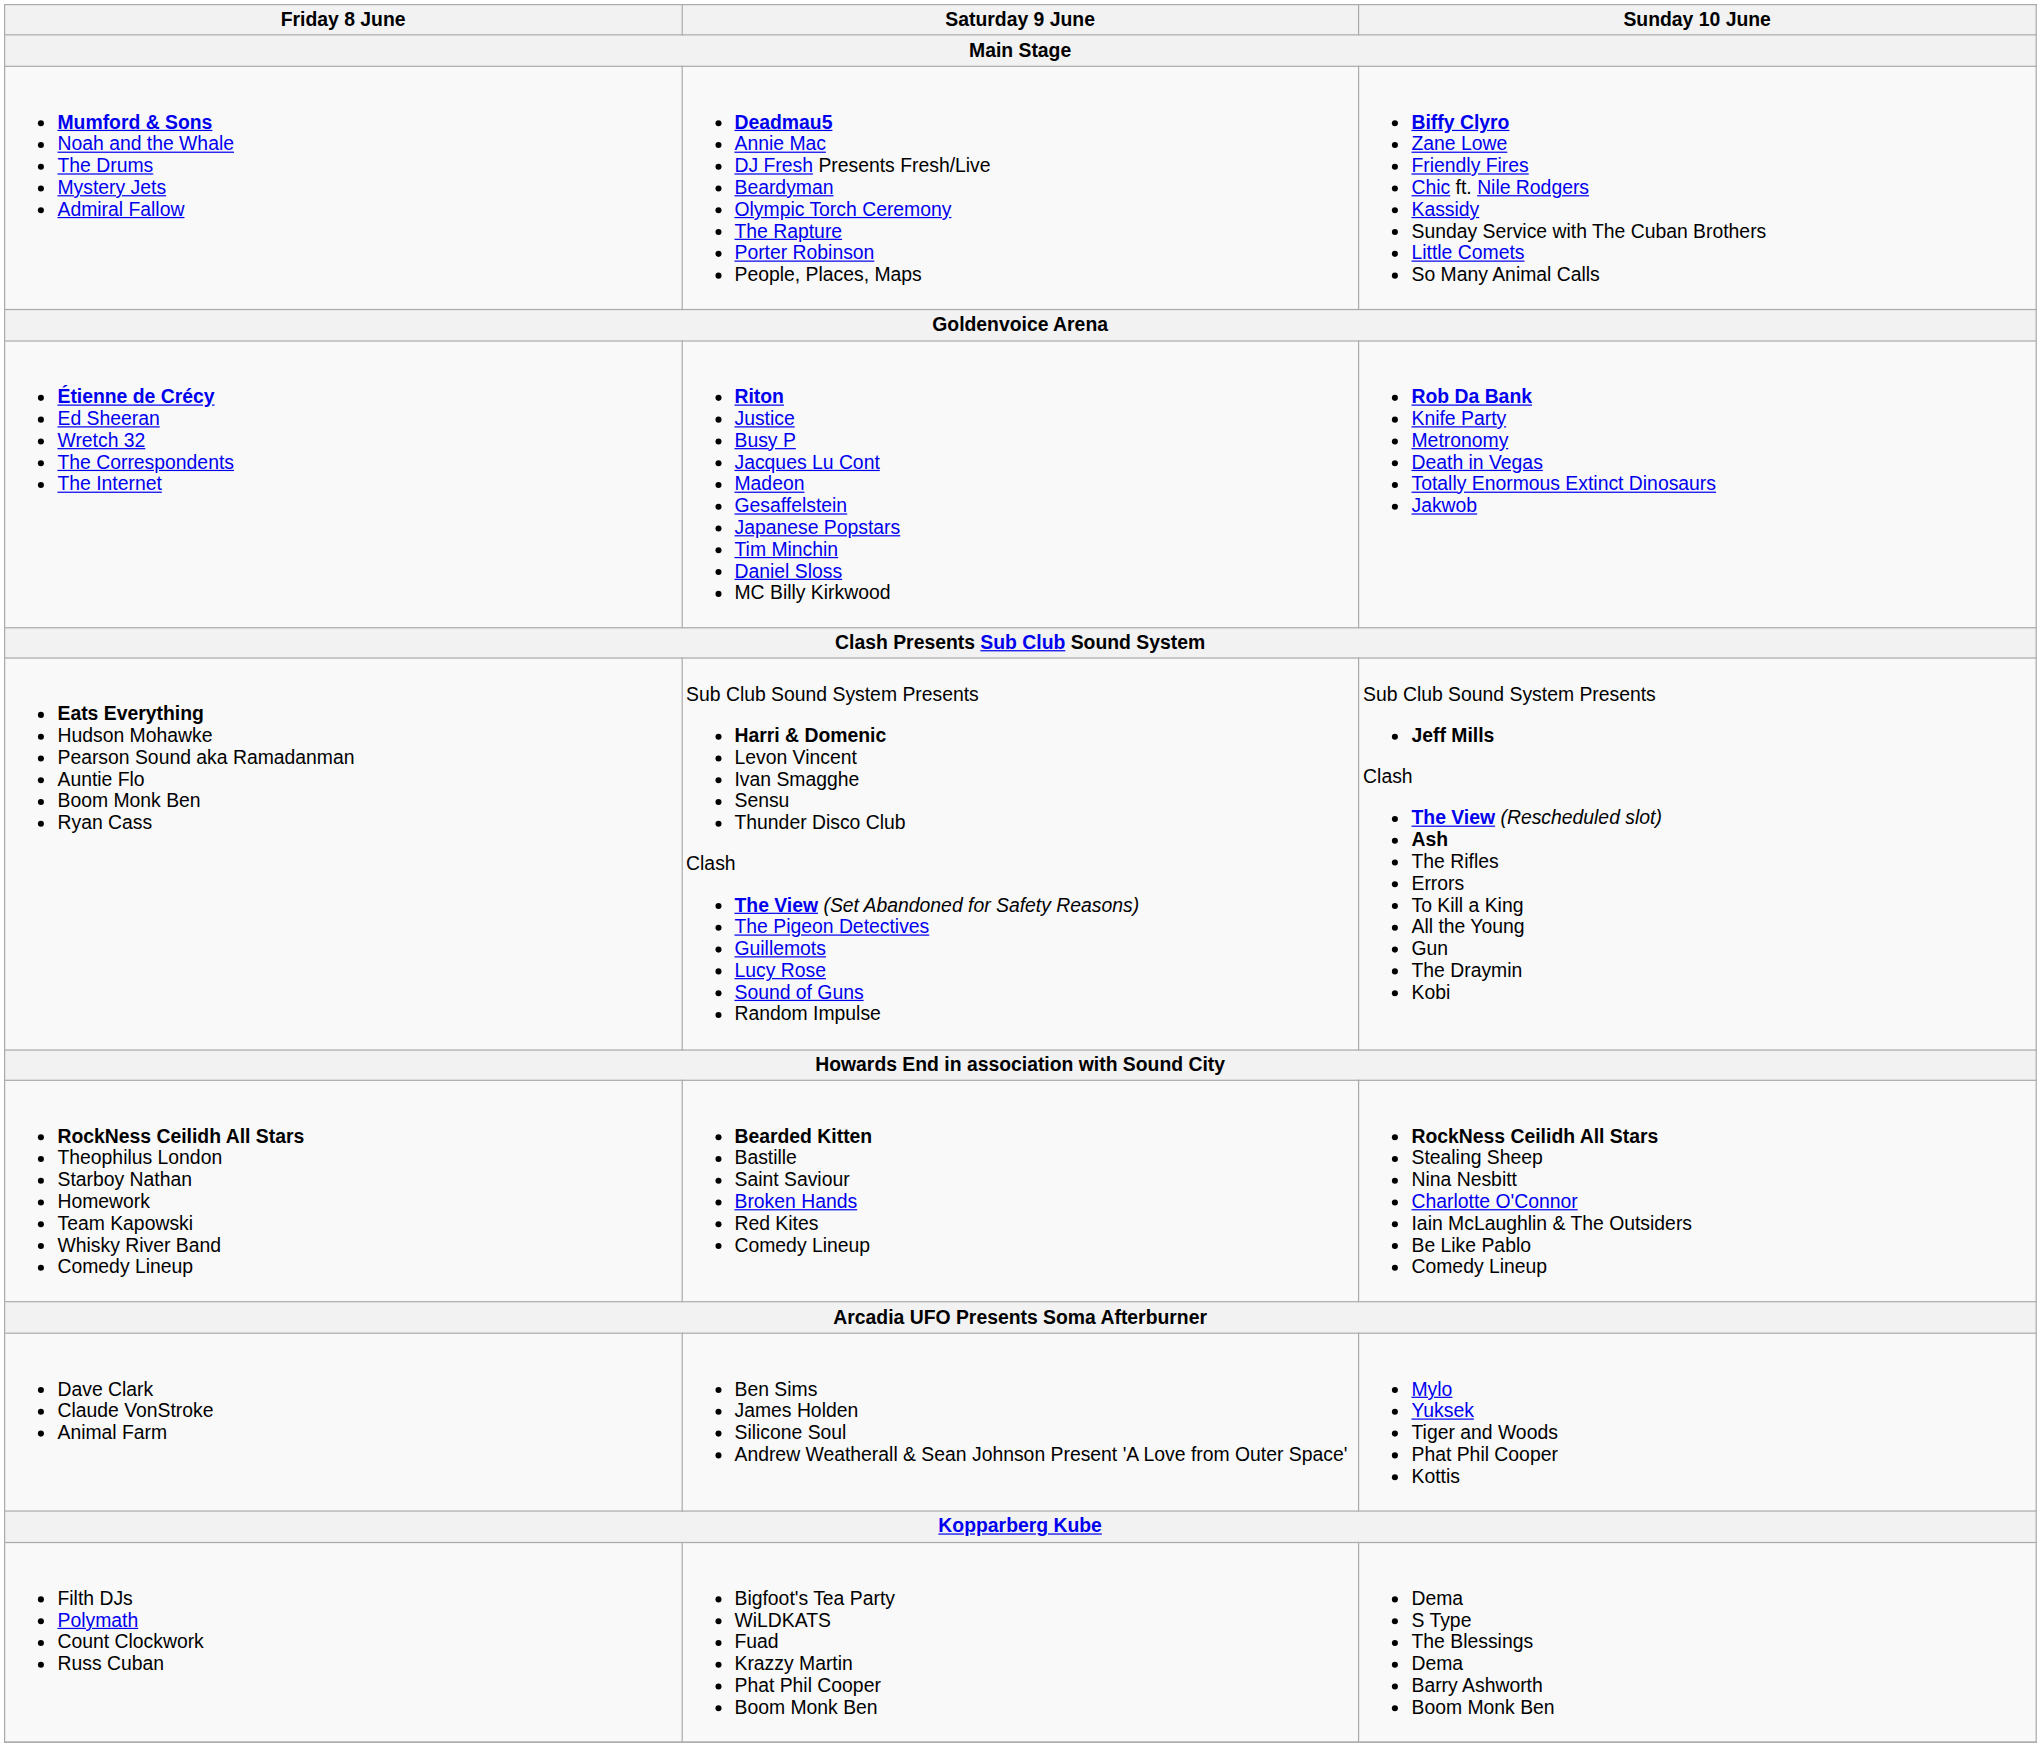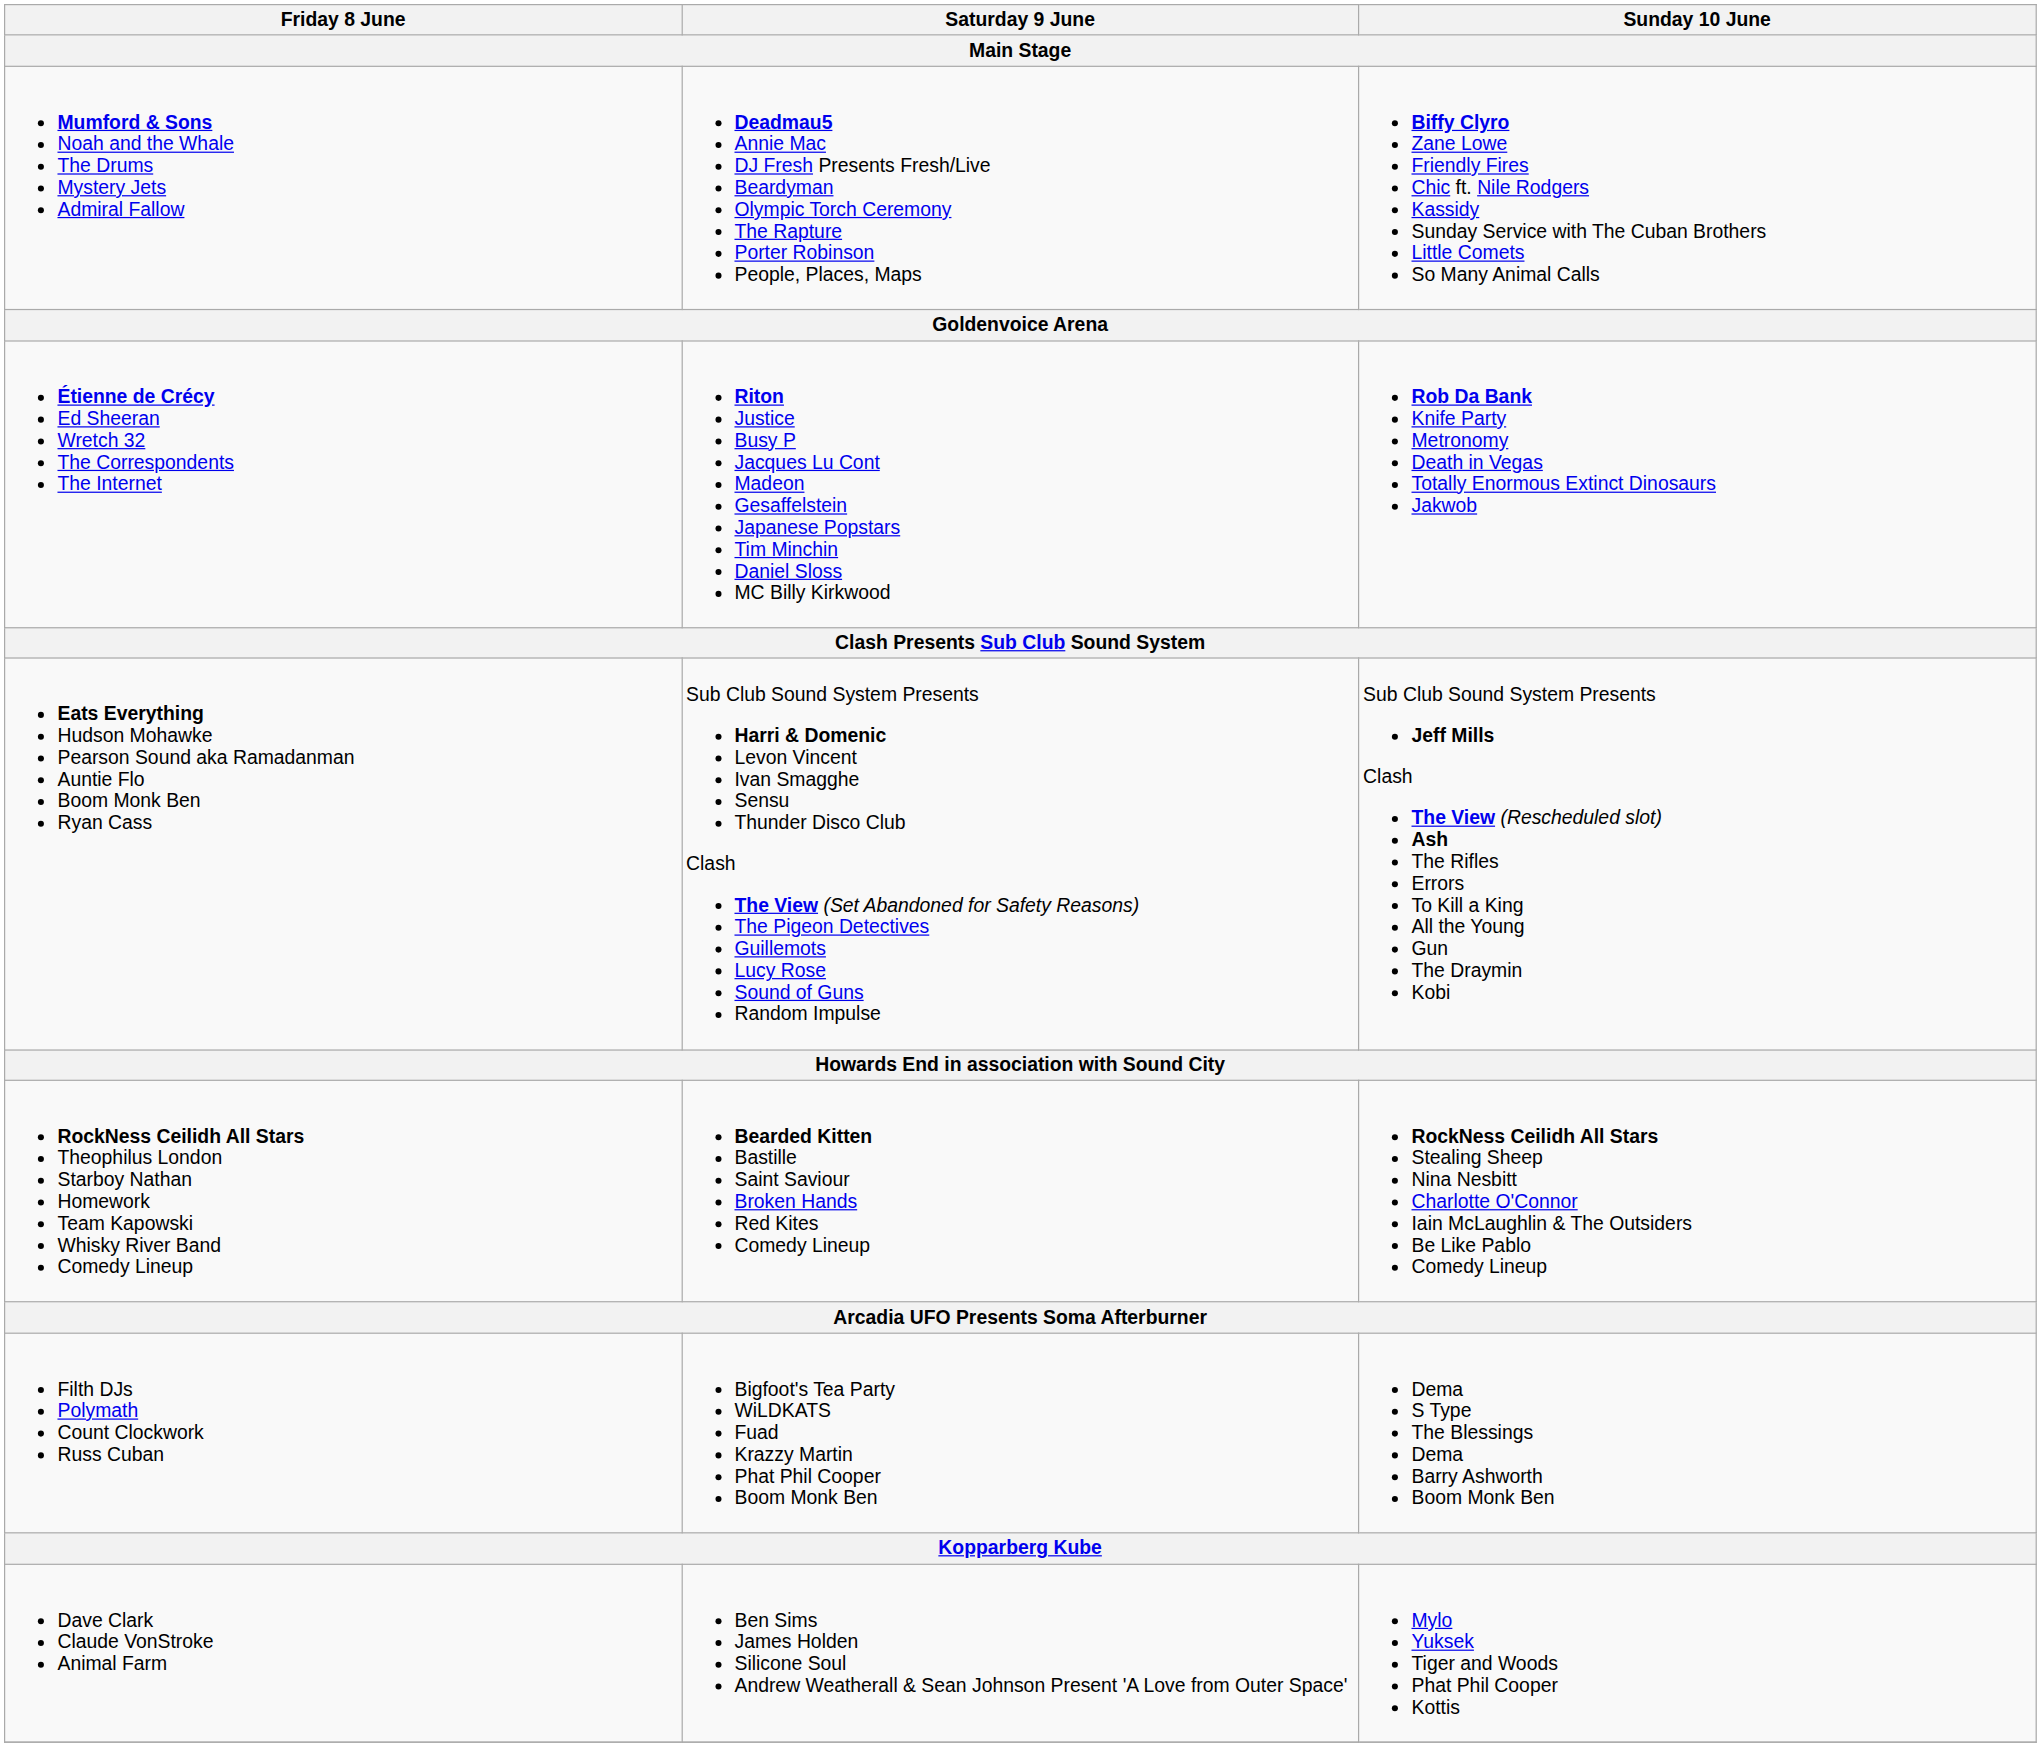rows swapped: Dave Clark Claude VonStroke Animal Farm <-> Filth DJs Polymath Count Clockwork Russ Cuban
